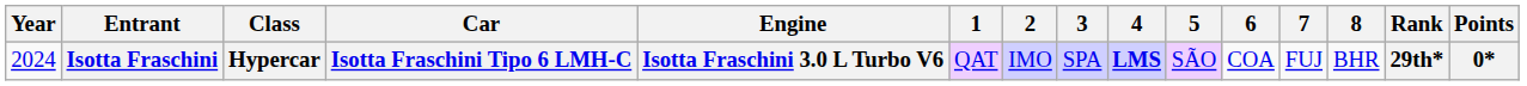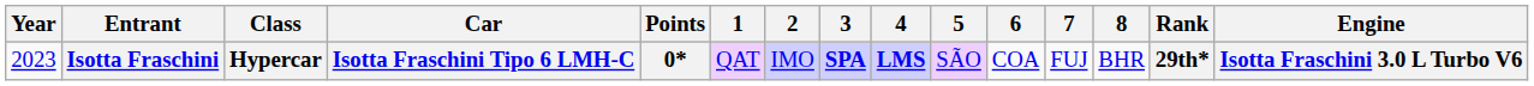columns swapped: Engine <-> Points
Isotta Fraschini | Year: 2024 -> 2023
Isotta Fraschini | 3: normal -> bold
